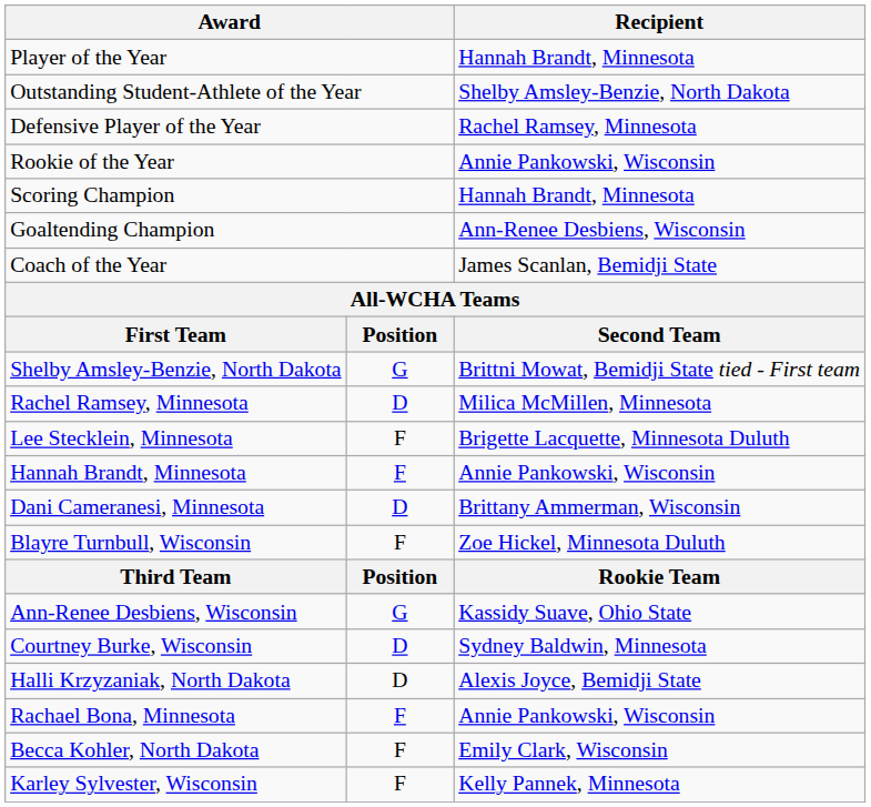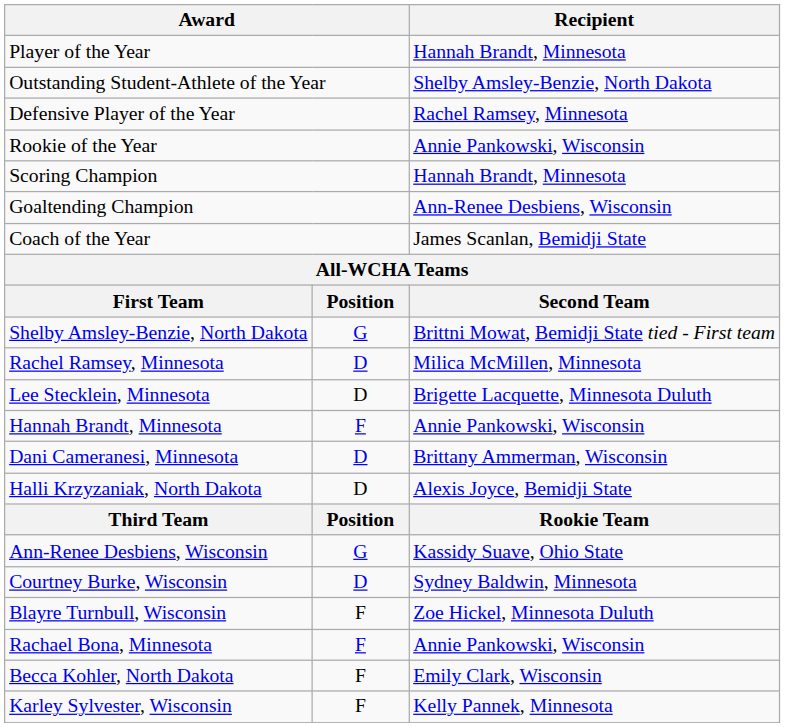Lee Stecklein, Minnesota | column 2: F -> D
rows swapped: Blayre Turnbull, Wisconsin <-> Halli Krzyzaniak, North Dakota
